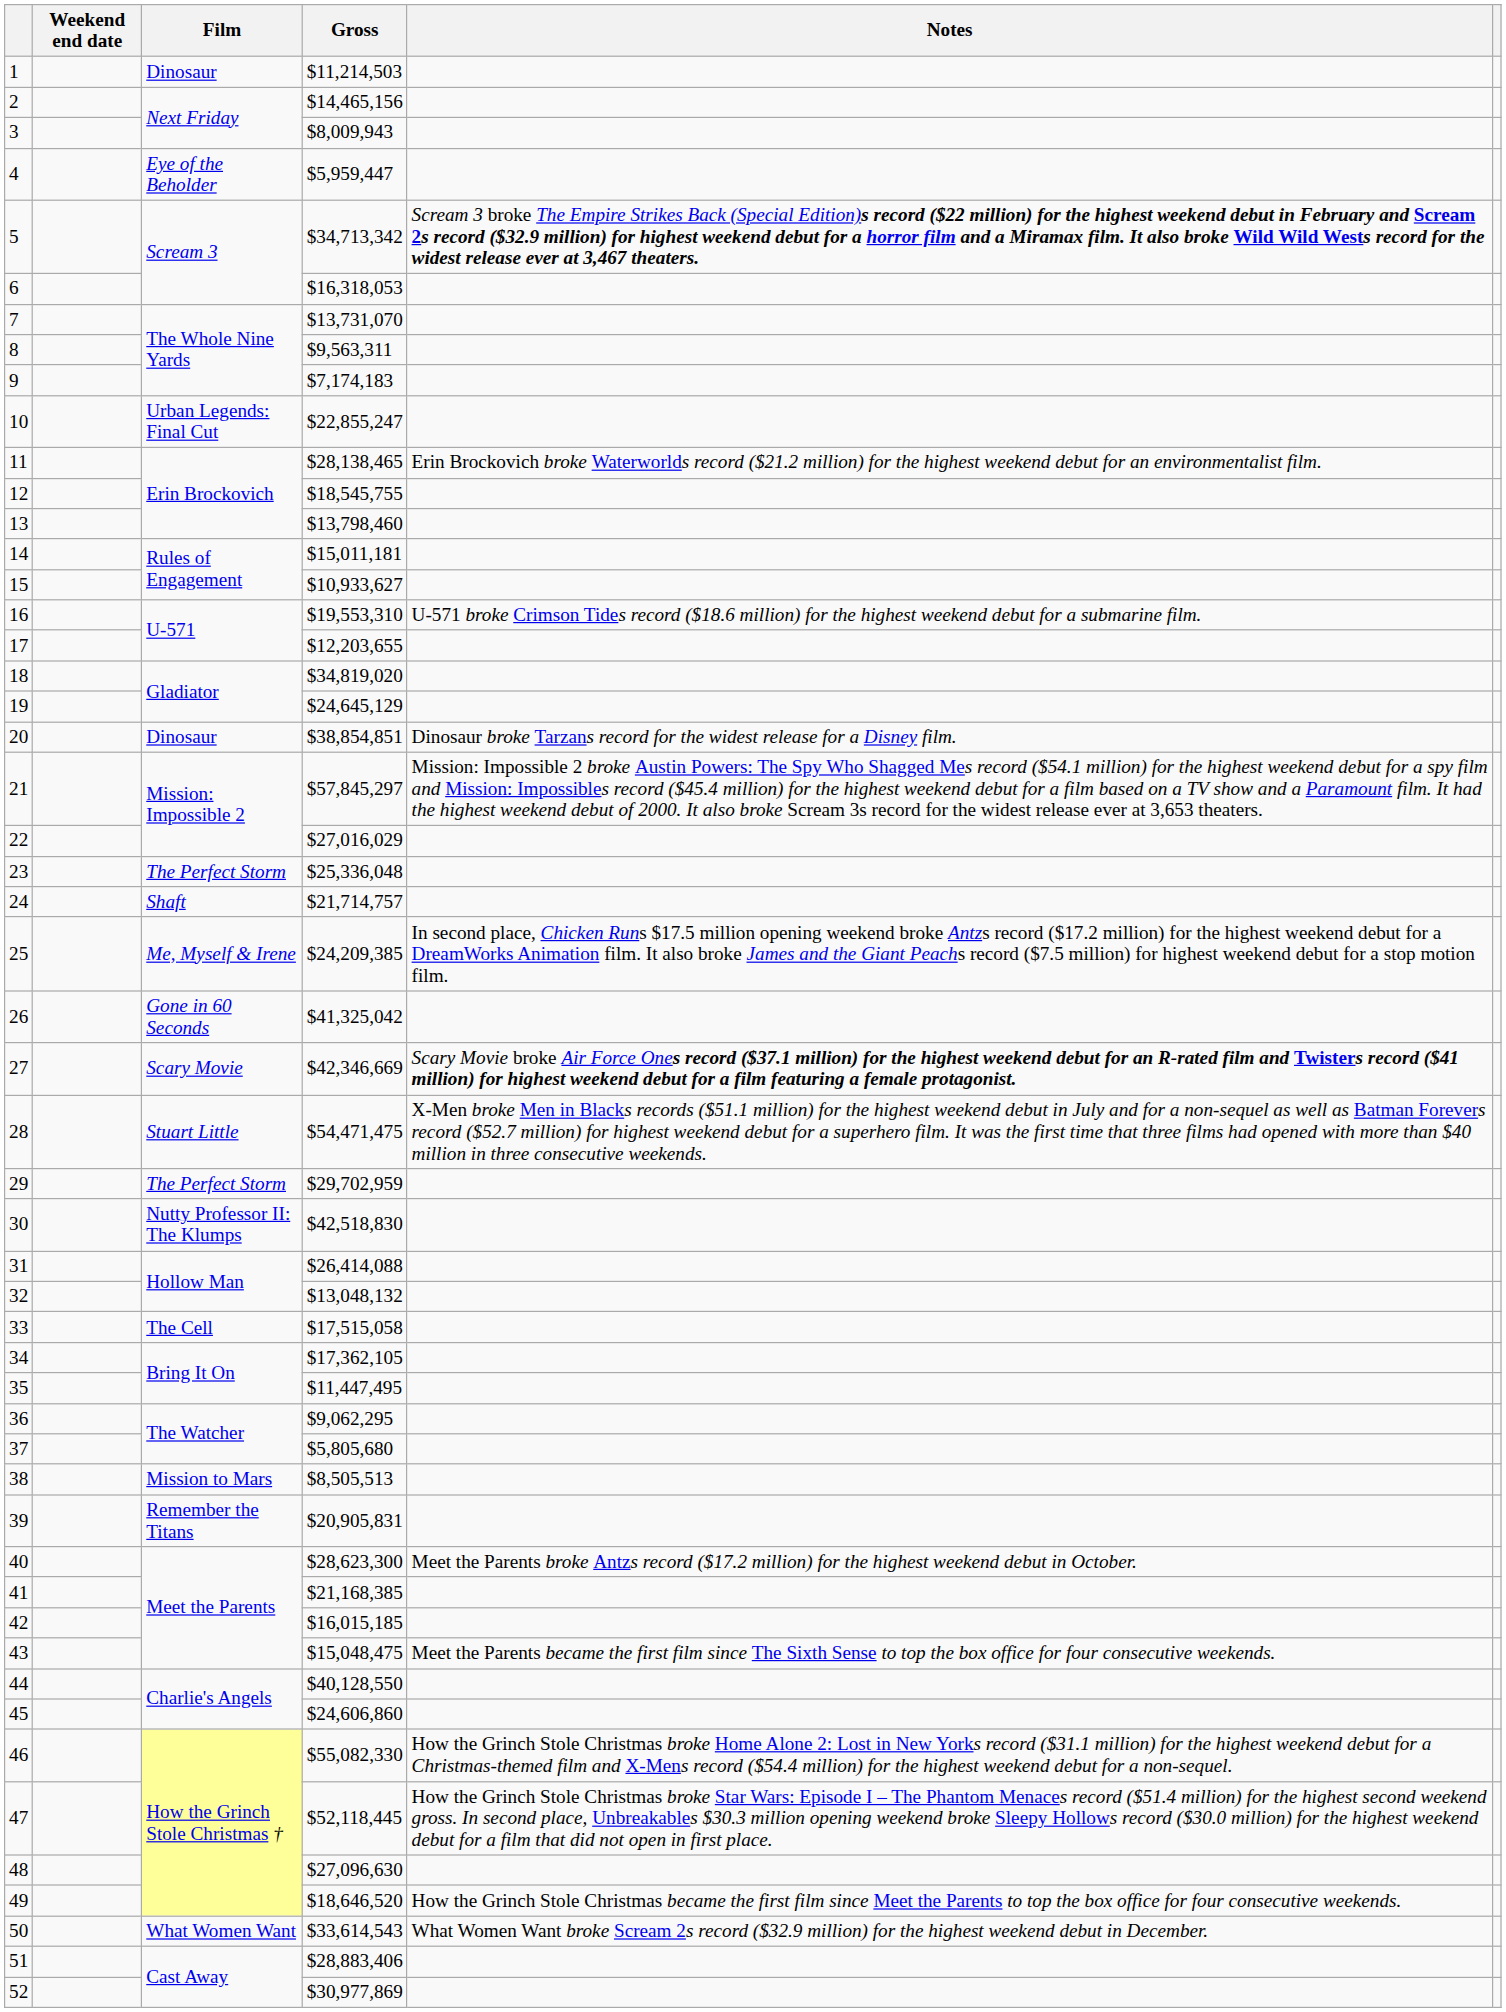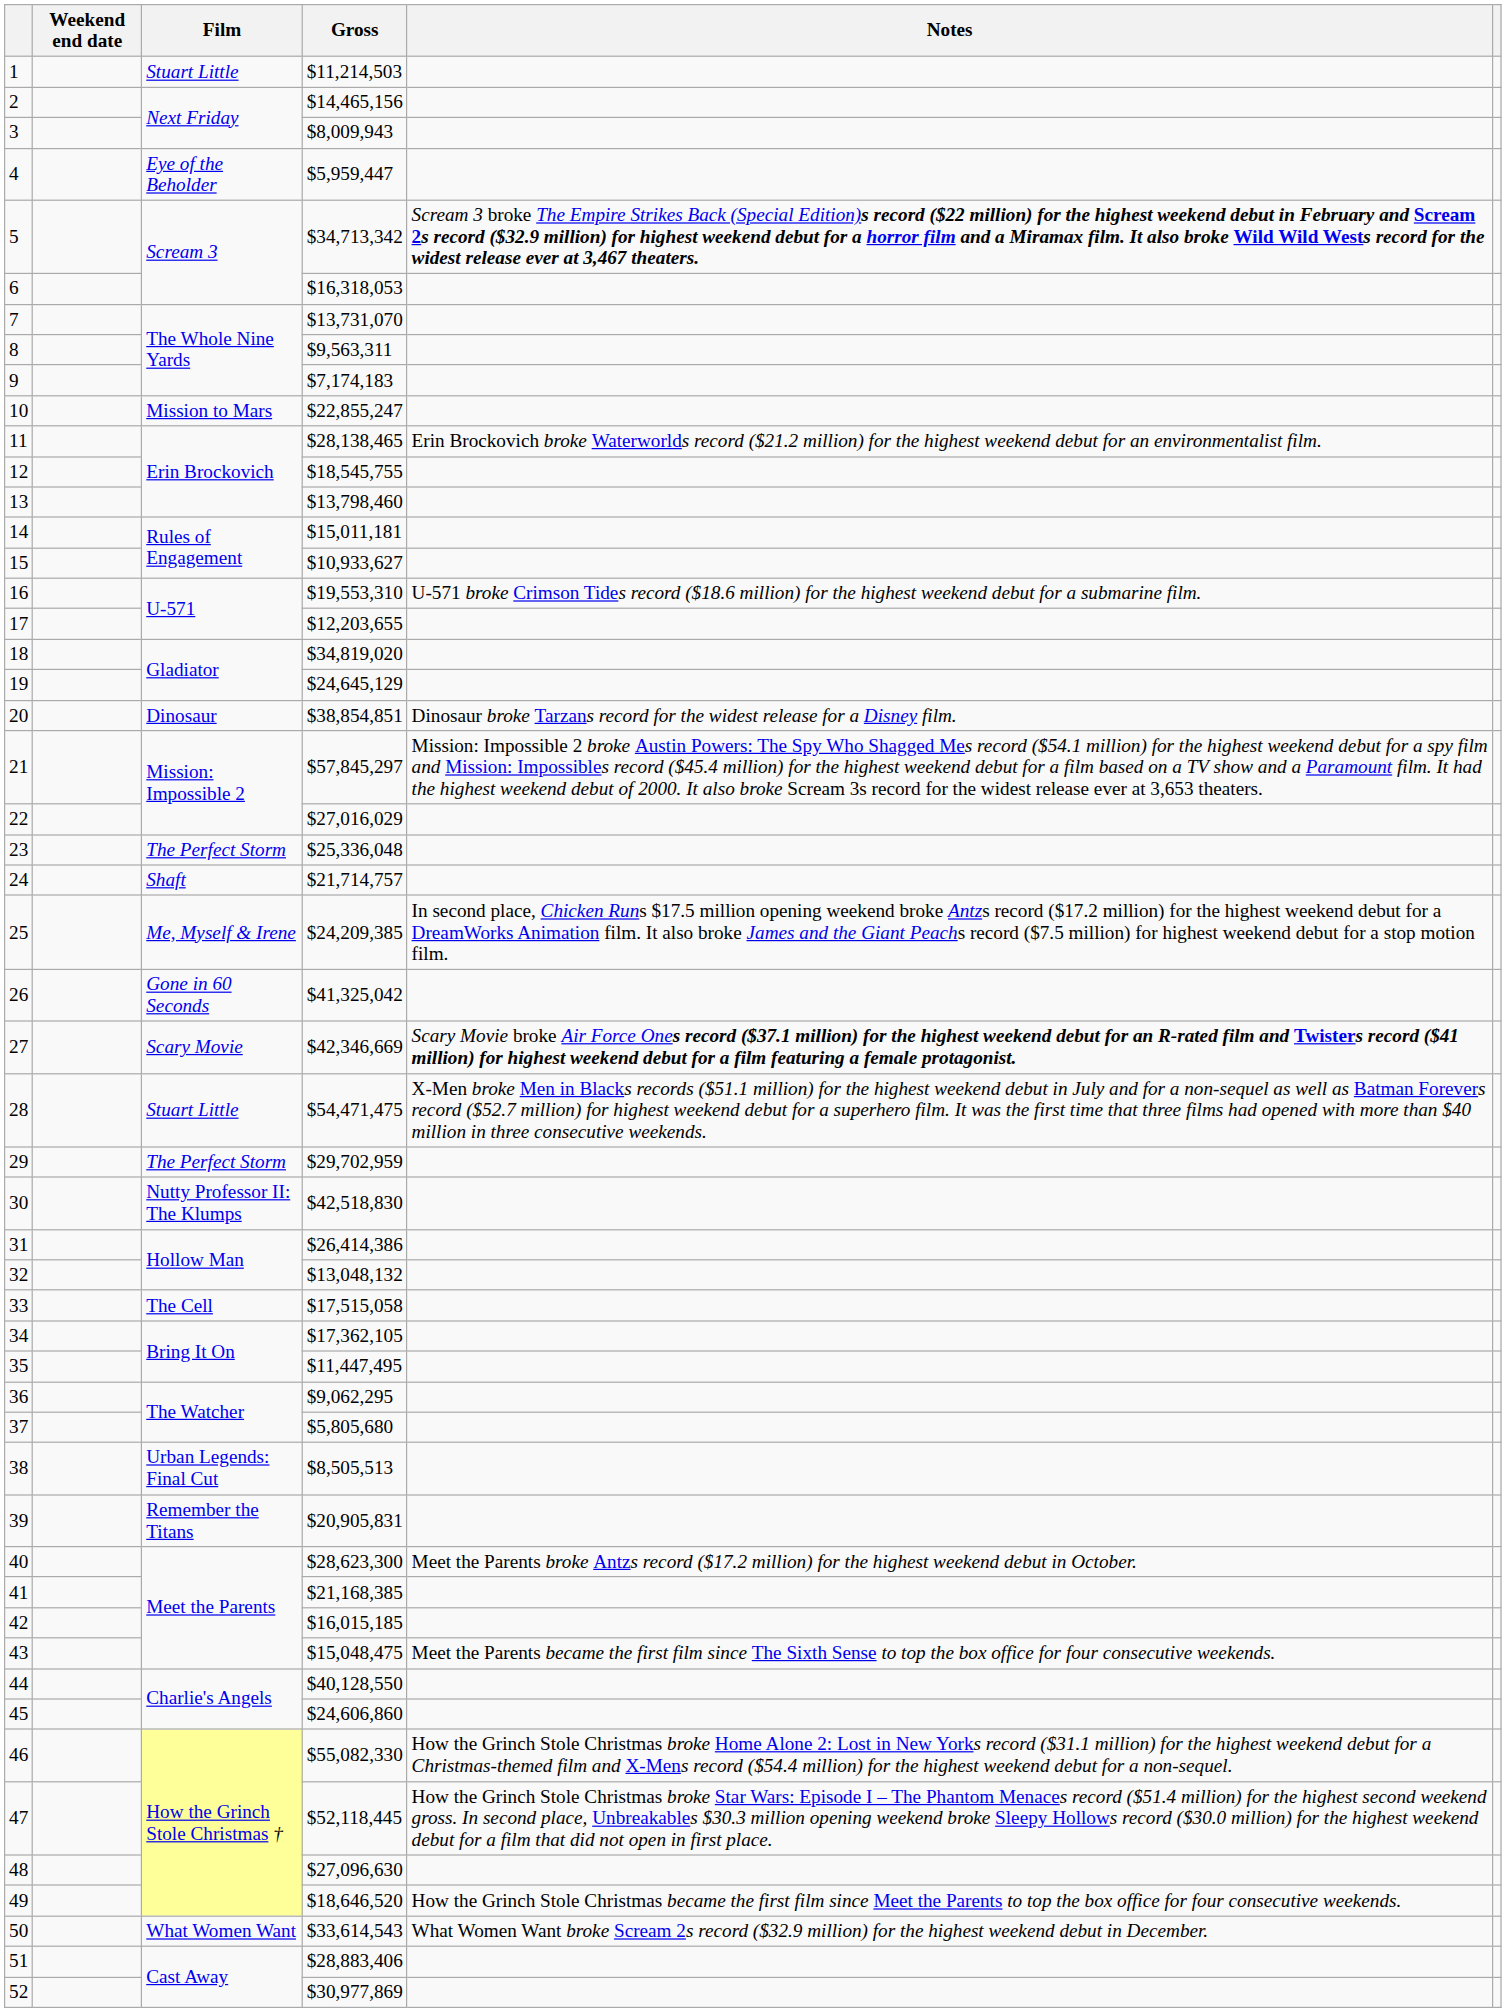1 | Film: Dinosaur -> Stuart Little
10 | Film: Urban Legends: Final Cut -> Mission to Mars
31 | Gross: $26,414,088 -> $26,414,386
38 | Film: Mission to Mars -> Urban Legends: Final Cut
